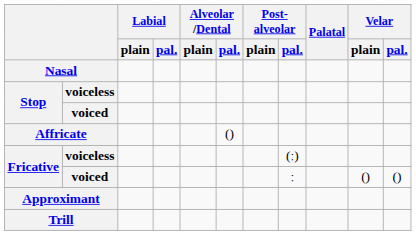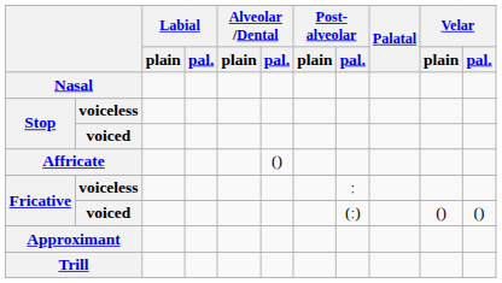Fricative / voiceless | Post- alveolar / pal.: (ː) -> ː
Fricative / voiced | Post- alveolar / pal.: ː -> (ː)
